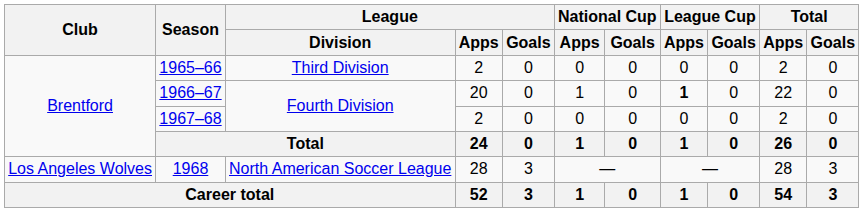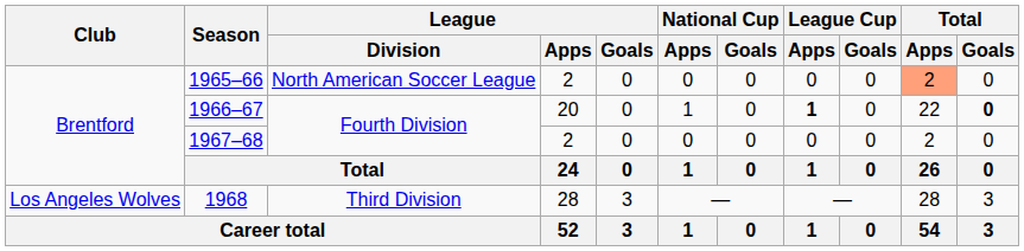1965–66 | League / Division: Third Division -> North American Soccer League
1965–66 | Total / Apps: no background -> lightsalmon background
1966–67 | Total / Goals: normal -> bold
1968 | League / Division: North American Soccer League -> Third Division
